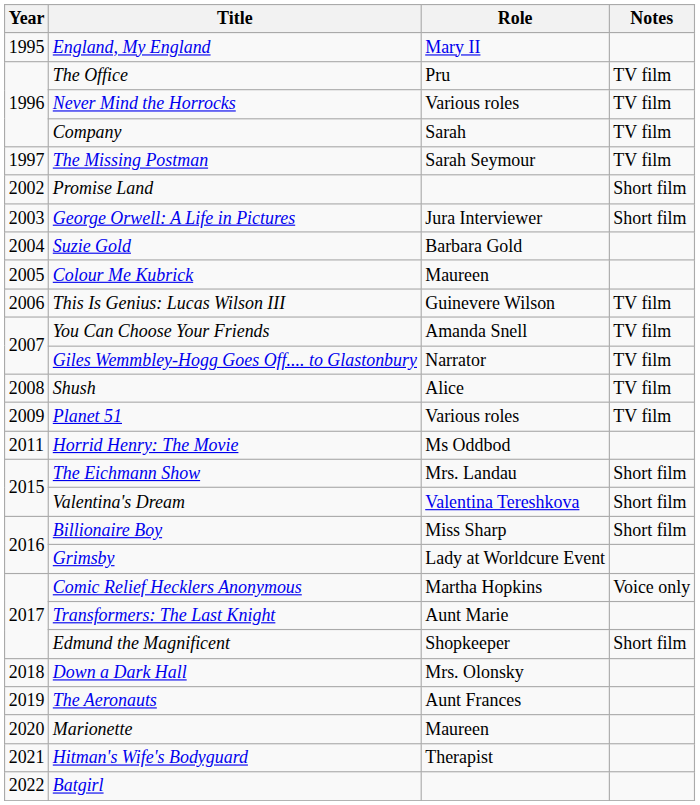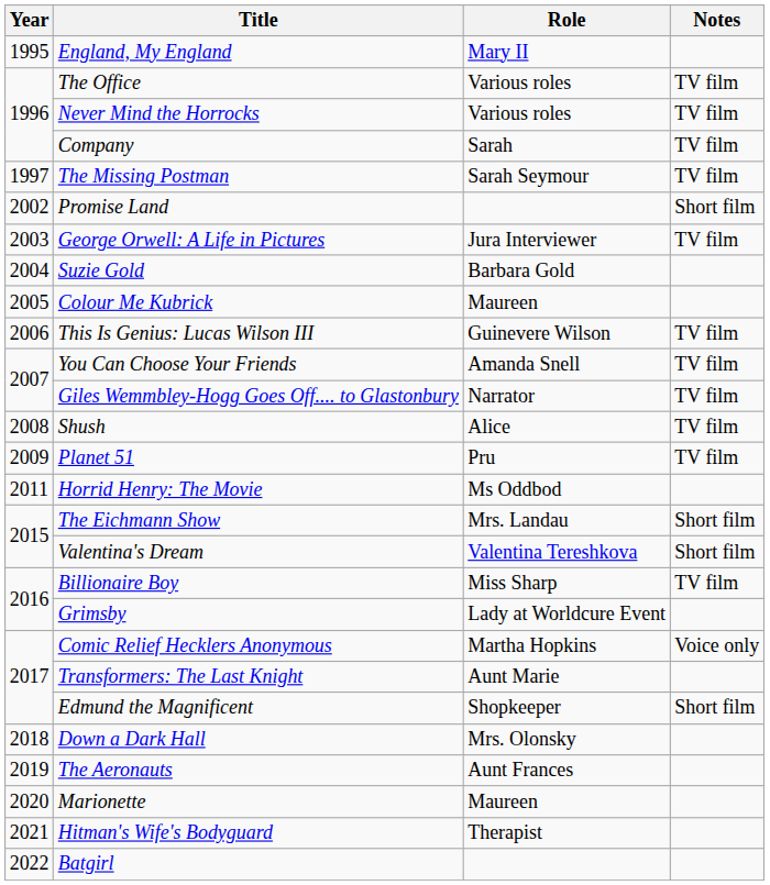The Office | Role: Pru -> Various roles
George Orwell: A Life in Pictures | Notes: Short film -> TV film
Planet 51 | Role: Various roles -> Pru
Billionaire Boy | Notes: Short film -> TV film
